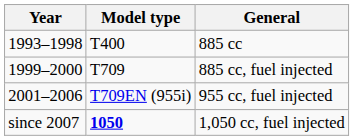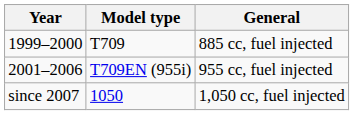- row: 1993–1998 | T400 | 885 cc
1,050 cc, fuel injected | Model type: bold -> normal
